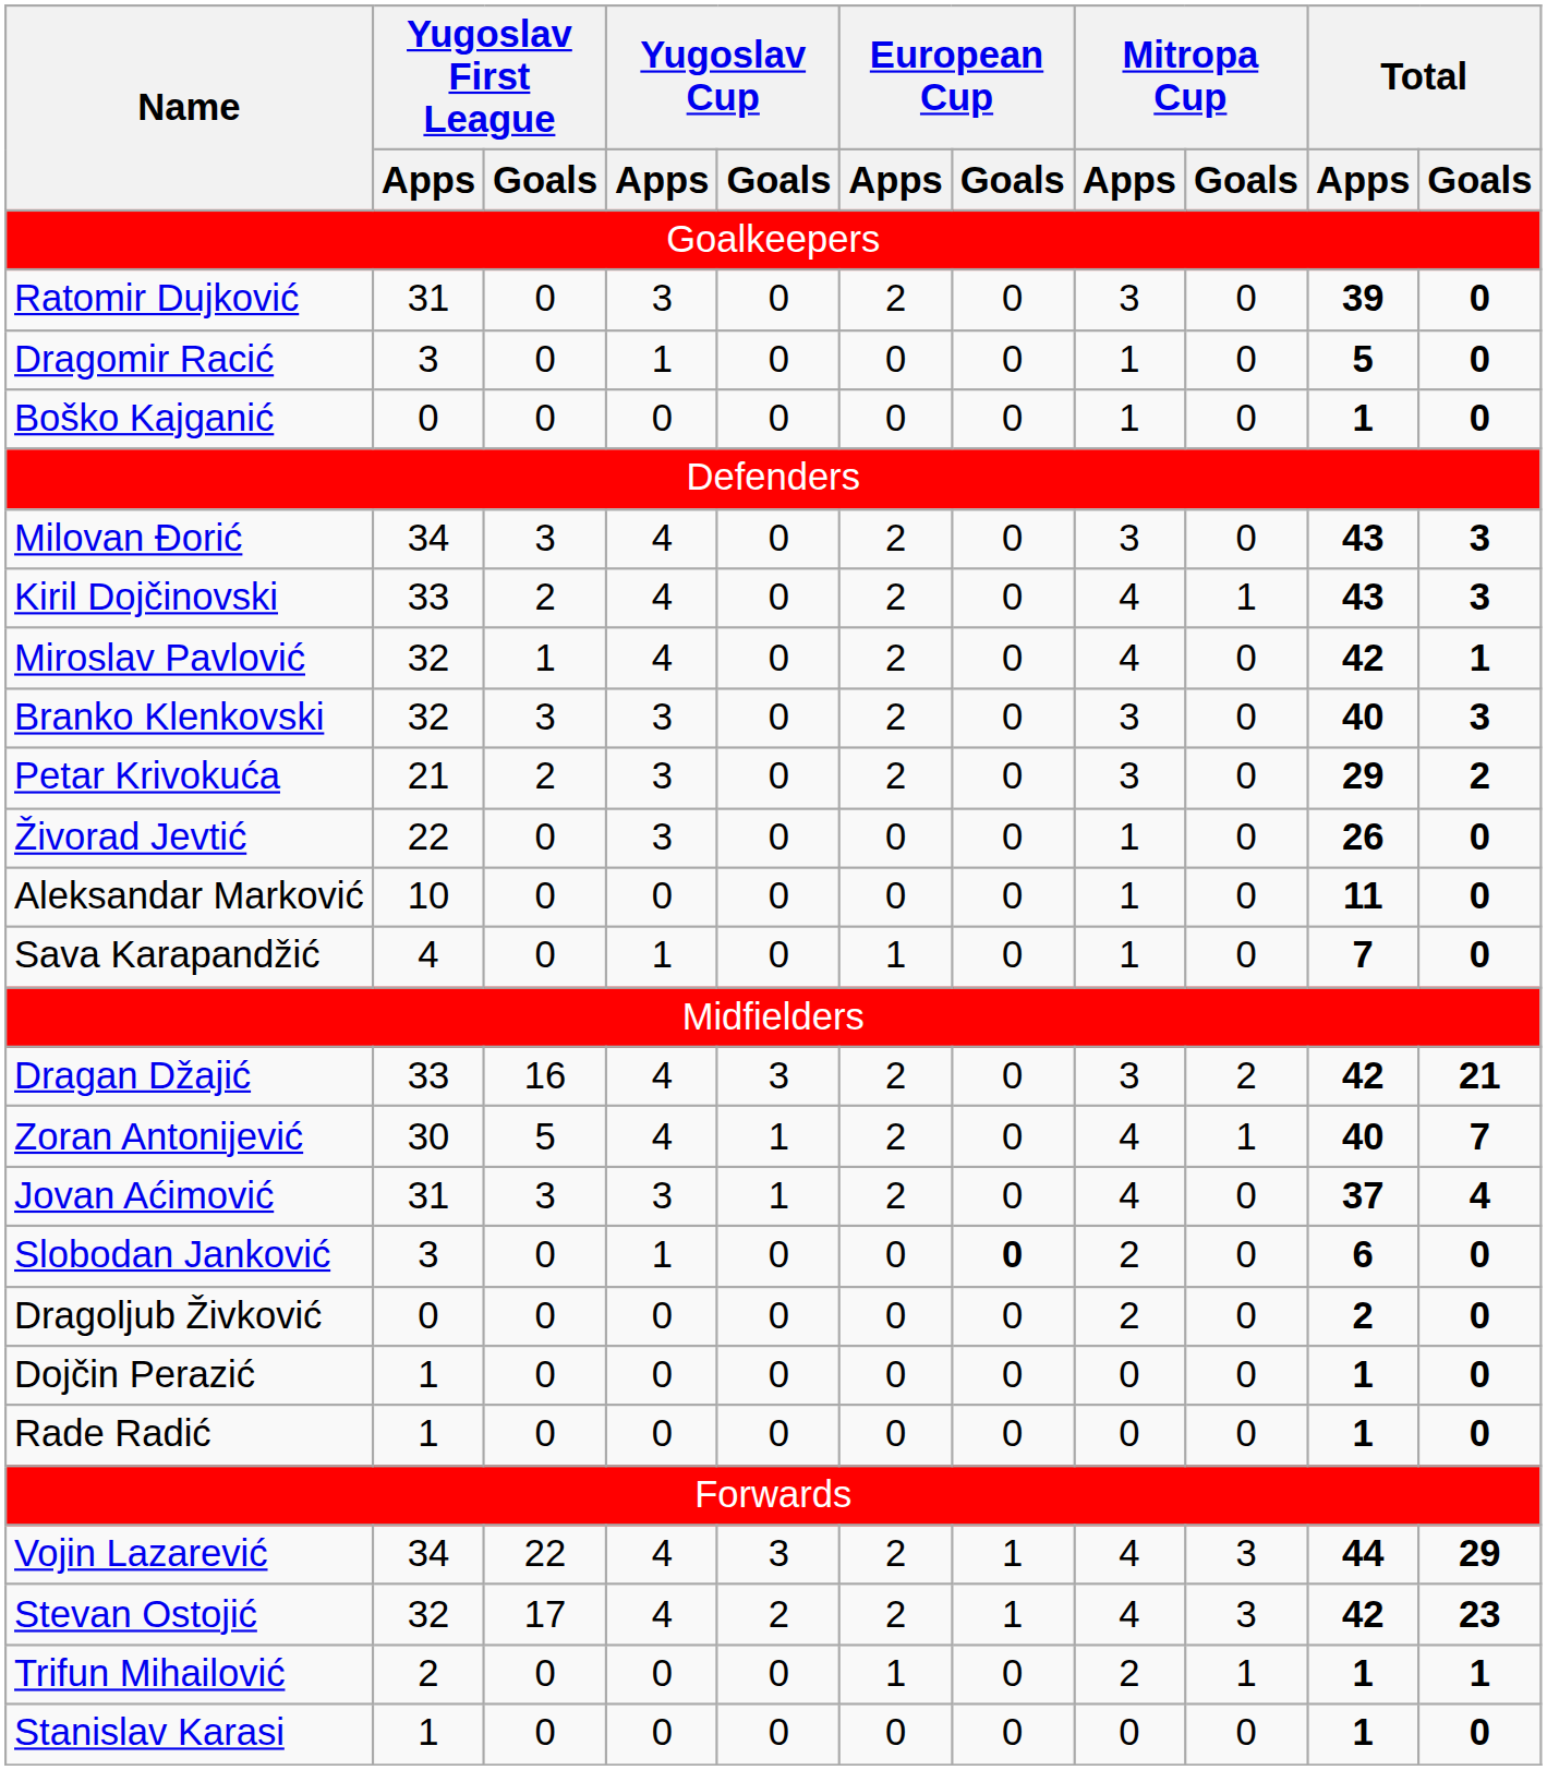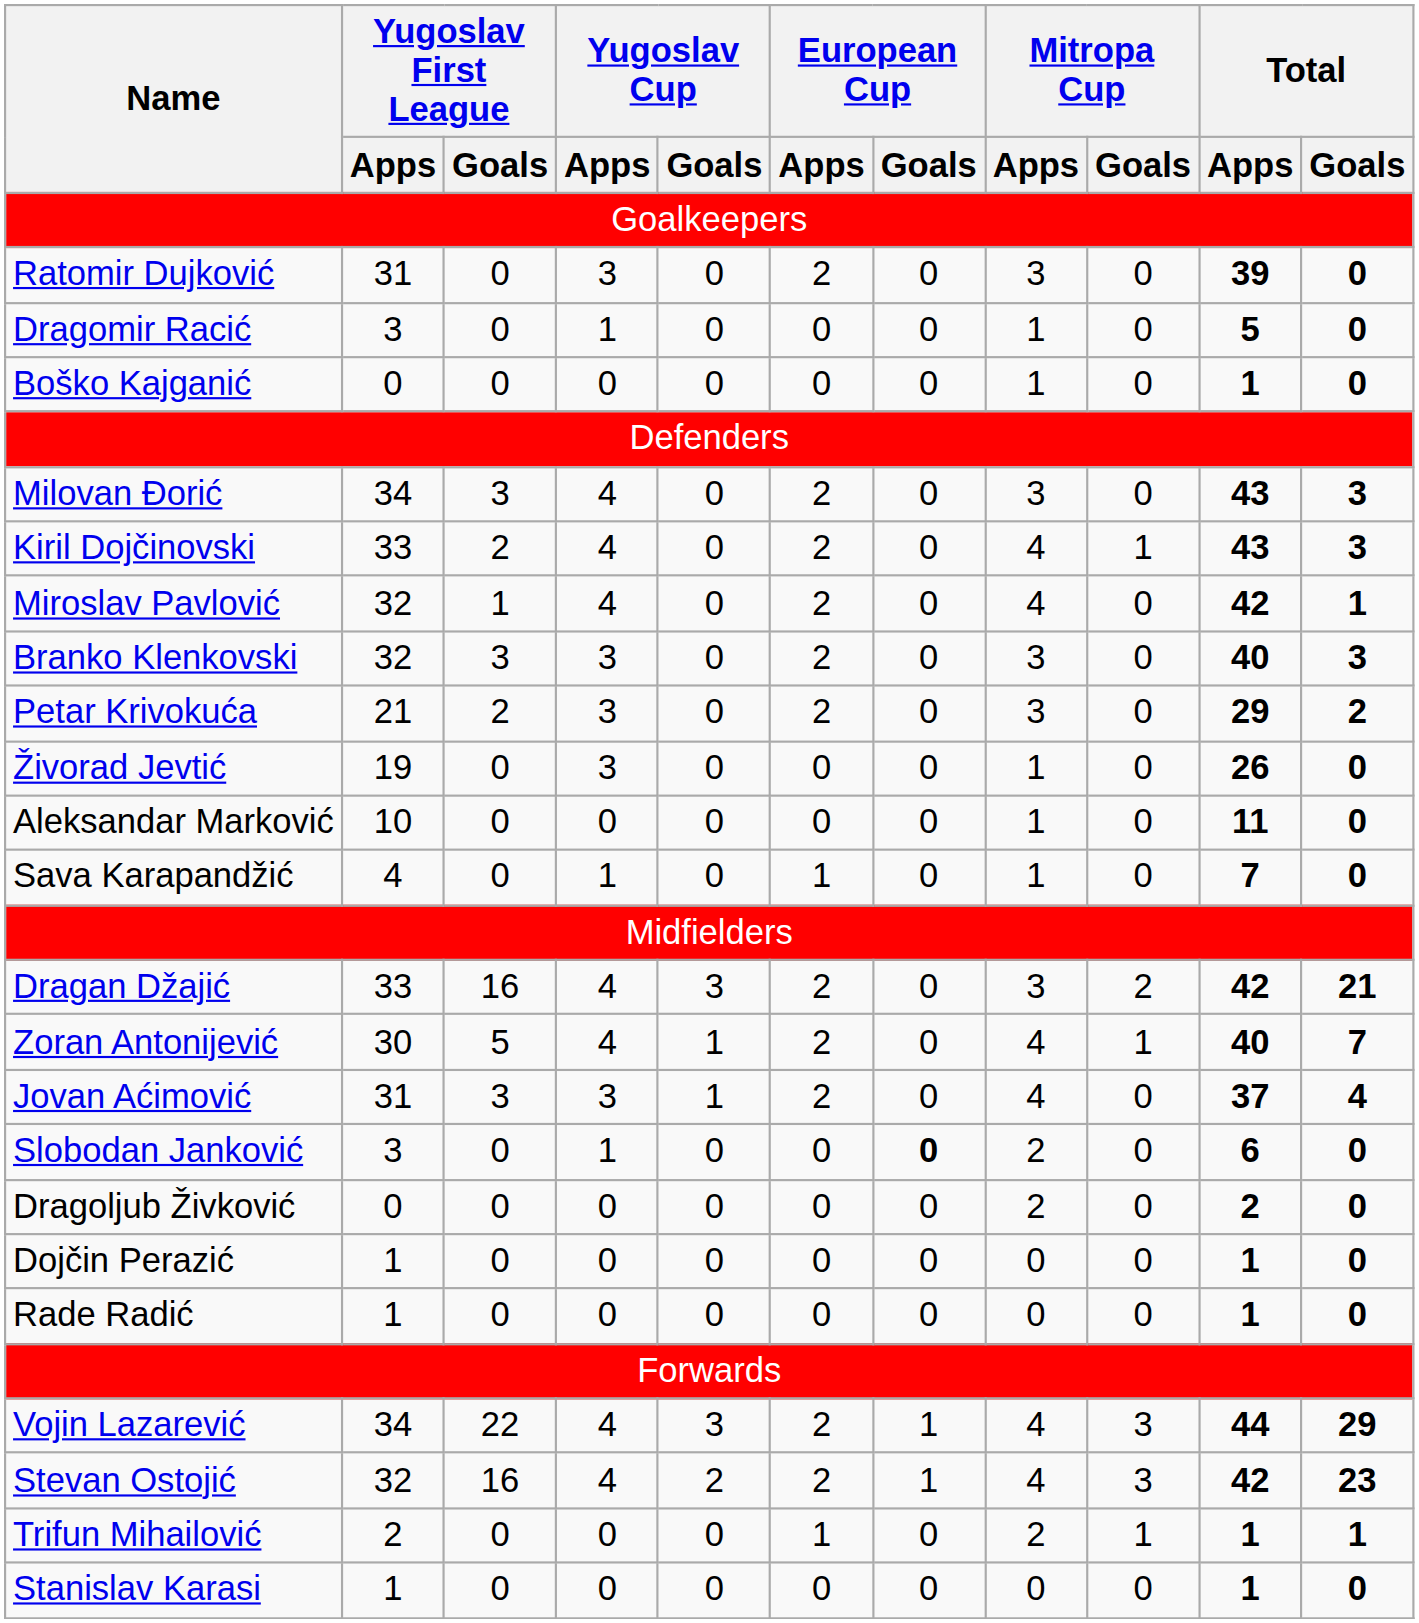Živorad Jevtić | Yugoslav First League / Apps: 22 -> 19
Stevan Ostojić | Yugoslav First League / Goals: 17 -> 16
